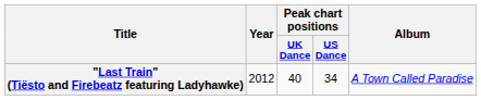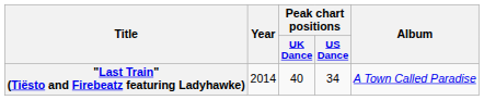"Last Train" (Tiësto and Firebeatz featuring Ladyhawke) | Year: 2012 -> 2014
